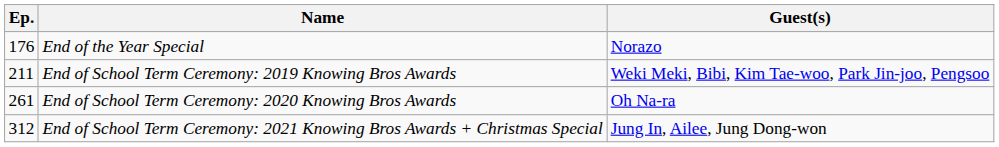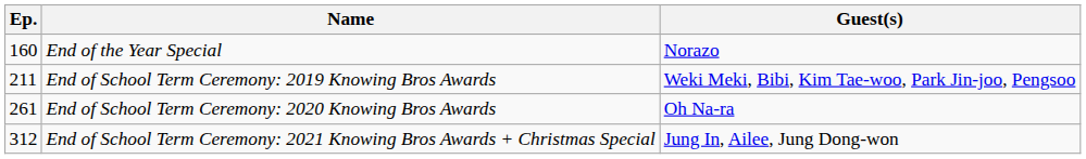End of the Year Special | Ep.: 176 -> 160
